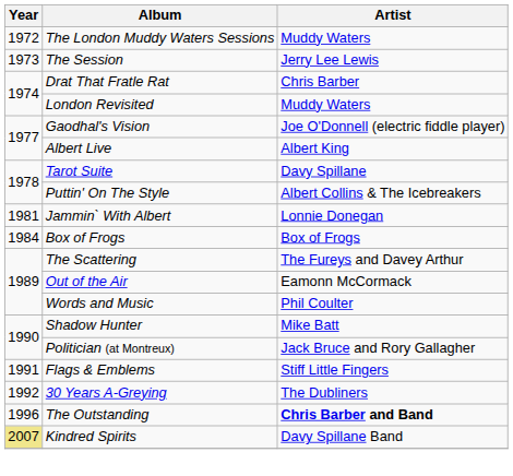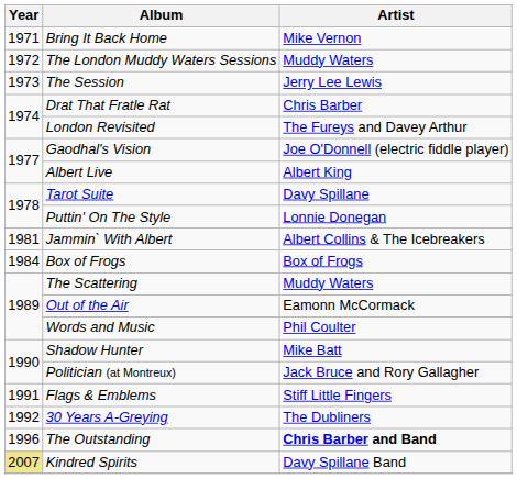+ row: 1971 | Bring It Back Home | Mike Vernon
London Revisited | Artist: Muddy Waters -> The Fureys and Davey Arthur
Puttin' On The Style | Artist: Albert Collins & The Icebreakers -> Lonnie Donegan
Jammin` With Albert | Artist: Lonnie Donegan -> Albert Collins & The Icebreakers
The Scattering | Artist: The Fureys and Davey Arthur -> Muddy Waters
